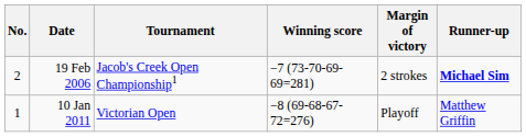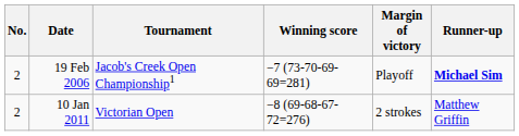19 Feb 2006 | Margin of victory: 2 strokes -> Playoff
10 Jan 2011 | No.: 1 -> 2
10 Jan 2011 | Margin of victory: Playoff -> 2 strokes
